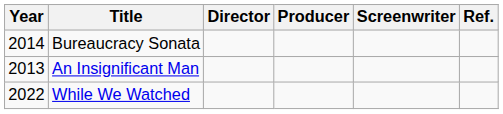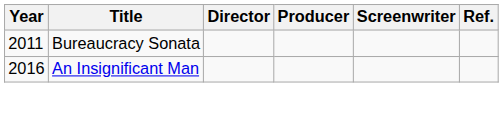Bureaucracy Sonata | Year: 2014 -> 2011
An Insignificant Man | Year: 2013 -> 2016
- row: 2022 | While We Watched
